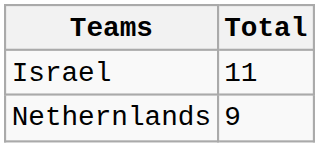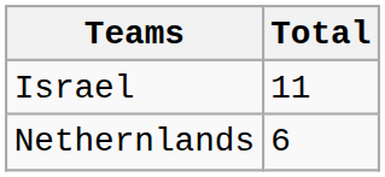Nethernlands | Total: 9 -> 6
